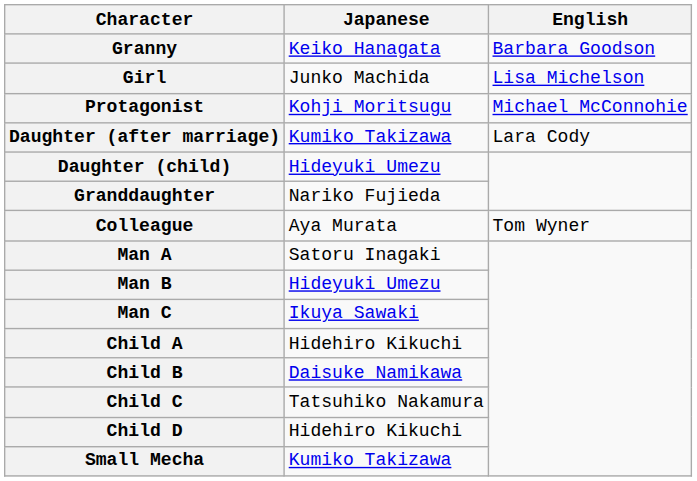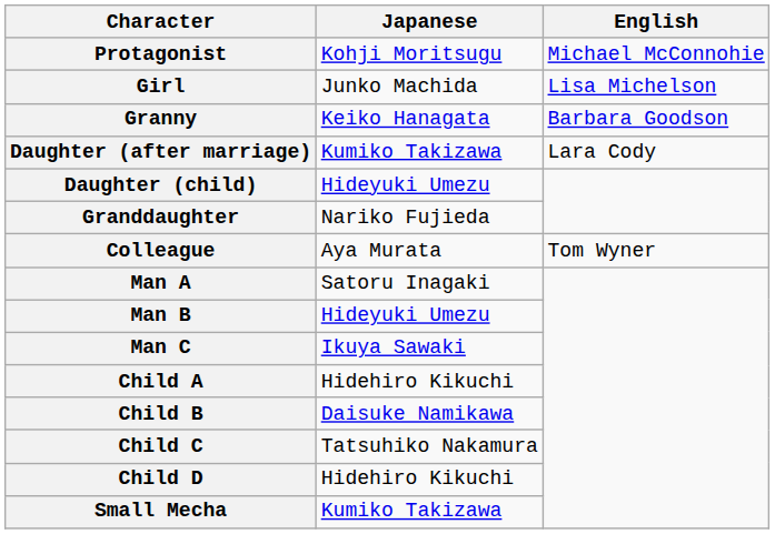rows swapped: Protagonist <-> Granny
